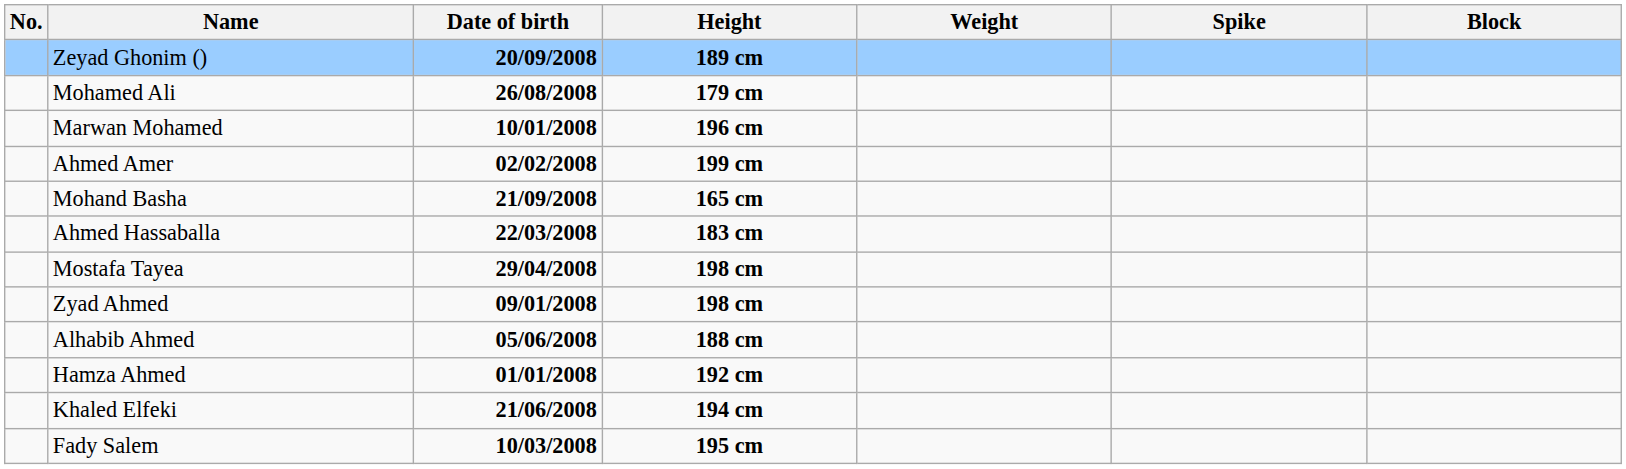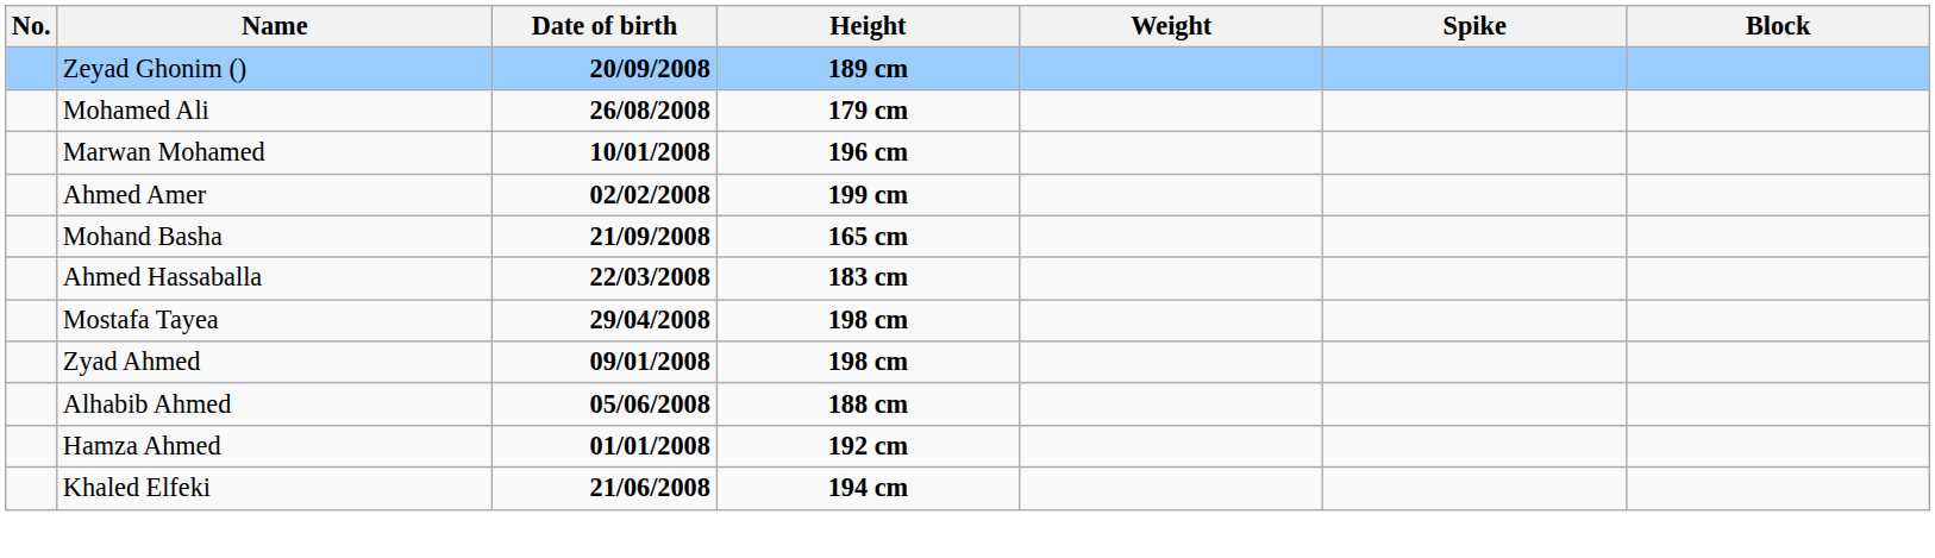- row: Fady Salem | 10/03/2008 | 195 cm
